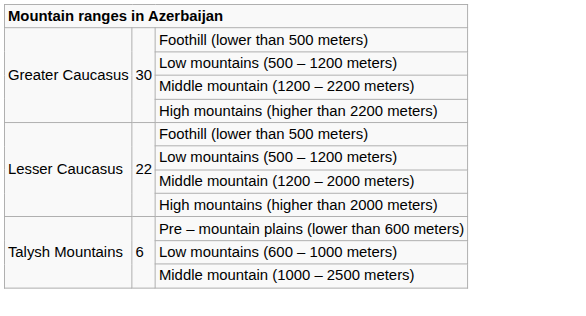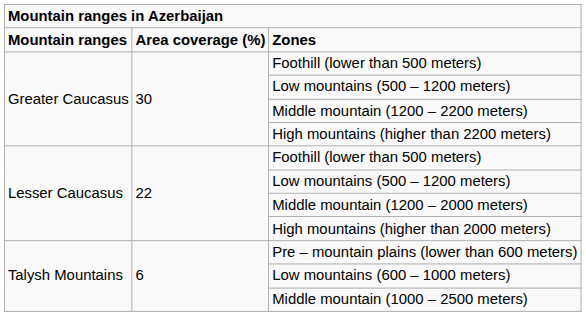+ row: Mountain ranges | Area coverage (%) | Zones
